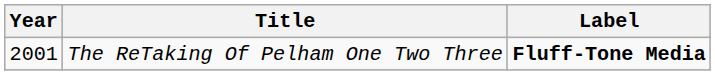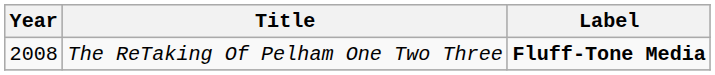The ReTaking Of Pelham One Two Three | Year: 2001 -> 2008
